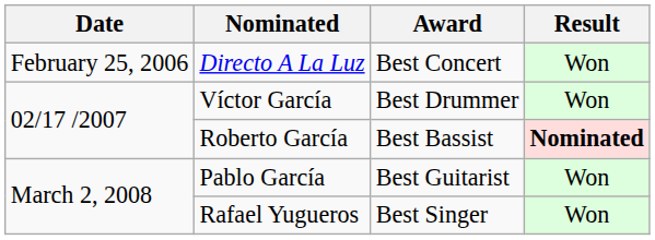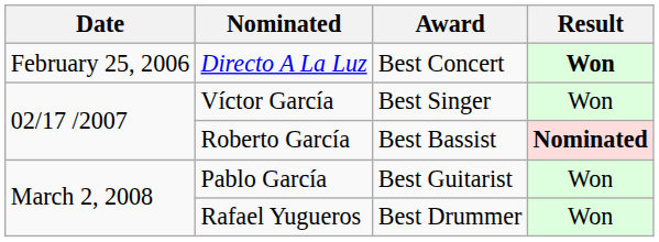Directo A La Luz | Result: normal -> bold
Víctor García | Award: Best Drummer -> Best Singer
Rafael Yugueros | Award: Best Singer -> Best Drummer
